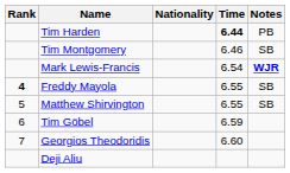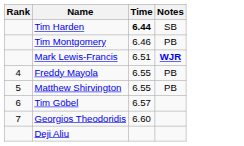- column: Nationality
Tim Harden | Notes: PB -> SB
Tim Montgomery | Notes: SB -> PB
Mark Lewis-Francis | Time: 6.54 -> 6.51
Freddy Mayola | Rank: bold -> normal
Freddy Mayola | Notes: SB -> PB
Matthew Shirvington | Notes: SB -> PB
Tim Göbel | Time: 6.59 -> 6.57
